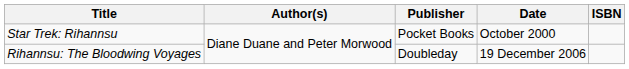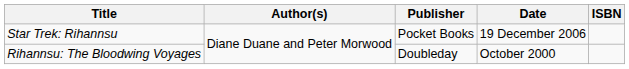Star Trek: Rihannsu | Date: October 2000 -> 19 December 2006
Rihannsu: The Bloodwing Voyages | Date: 19 December 2006 -> October 2000
